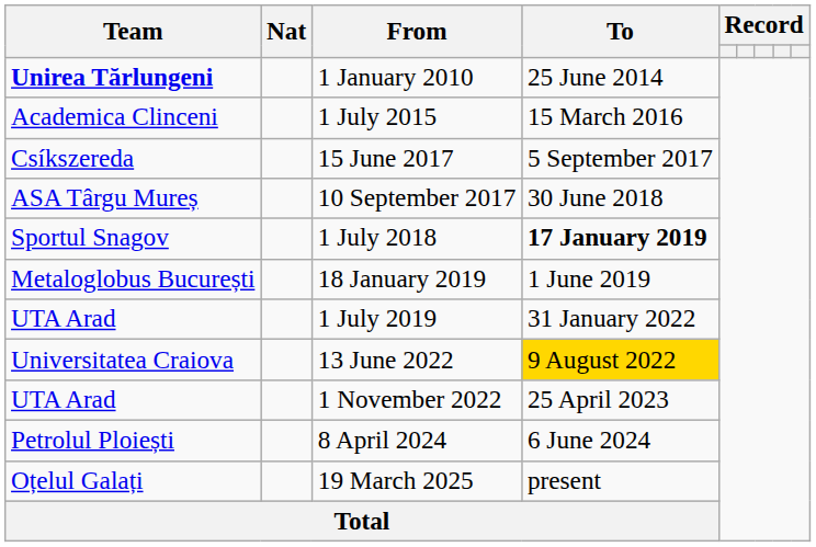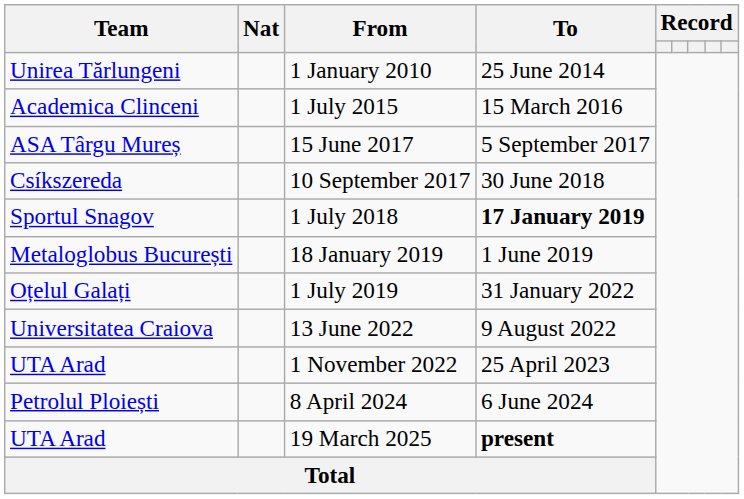1 January 2010 | Team: bold -> normal
15 June 2017 | Team: Csíkszereda -> ASA Târgu Mureș
10 September 2017 | Team: ASA Târgu Mureș -> Csíkszereda
1 July 2019 | Team: UTA Arad -> Oțelul Galați
13 June 2022 | To: gold background -> no background
19 March 2025 | Team: Oțelul Galați -> UTA Arad
19 March 2025 | To: normal -> bold
